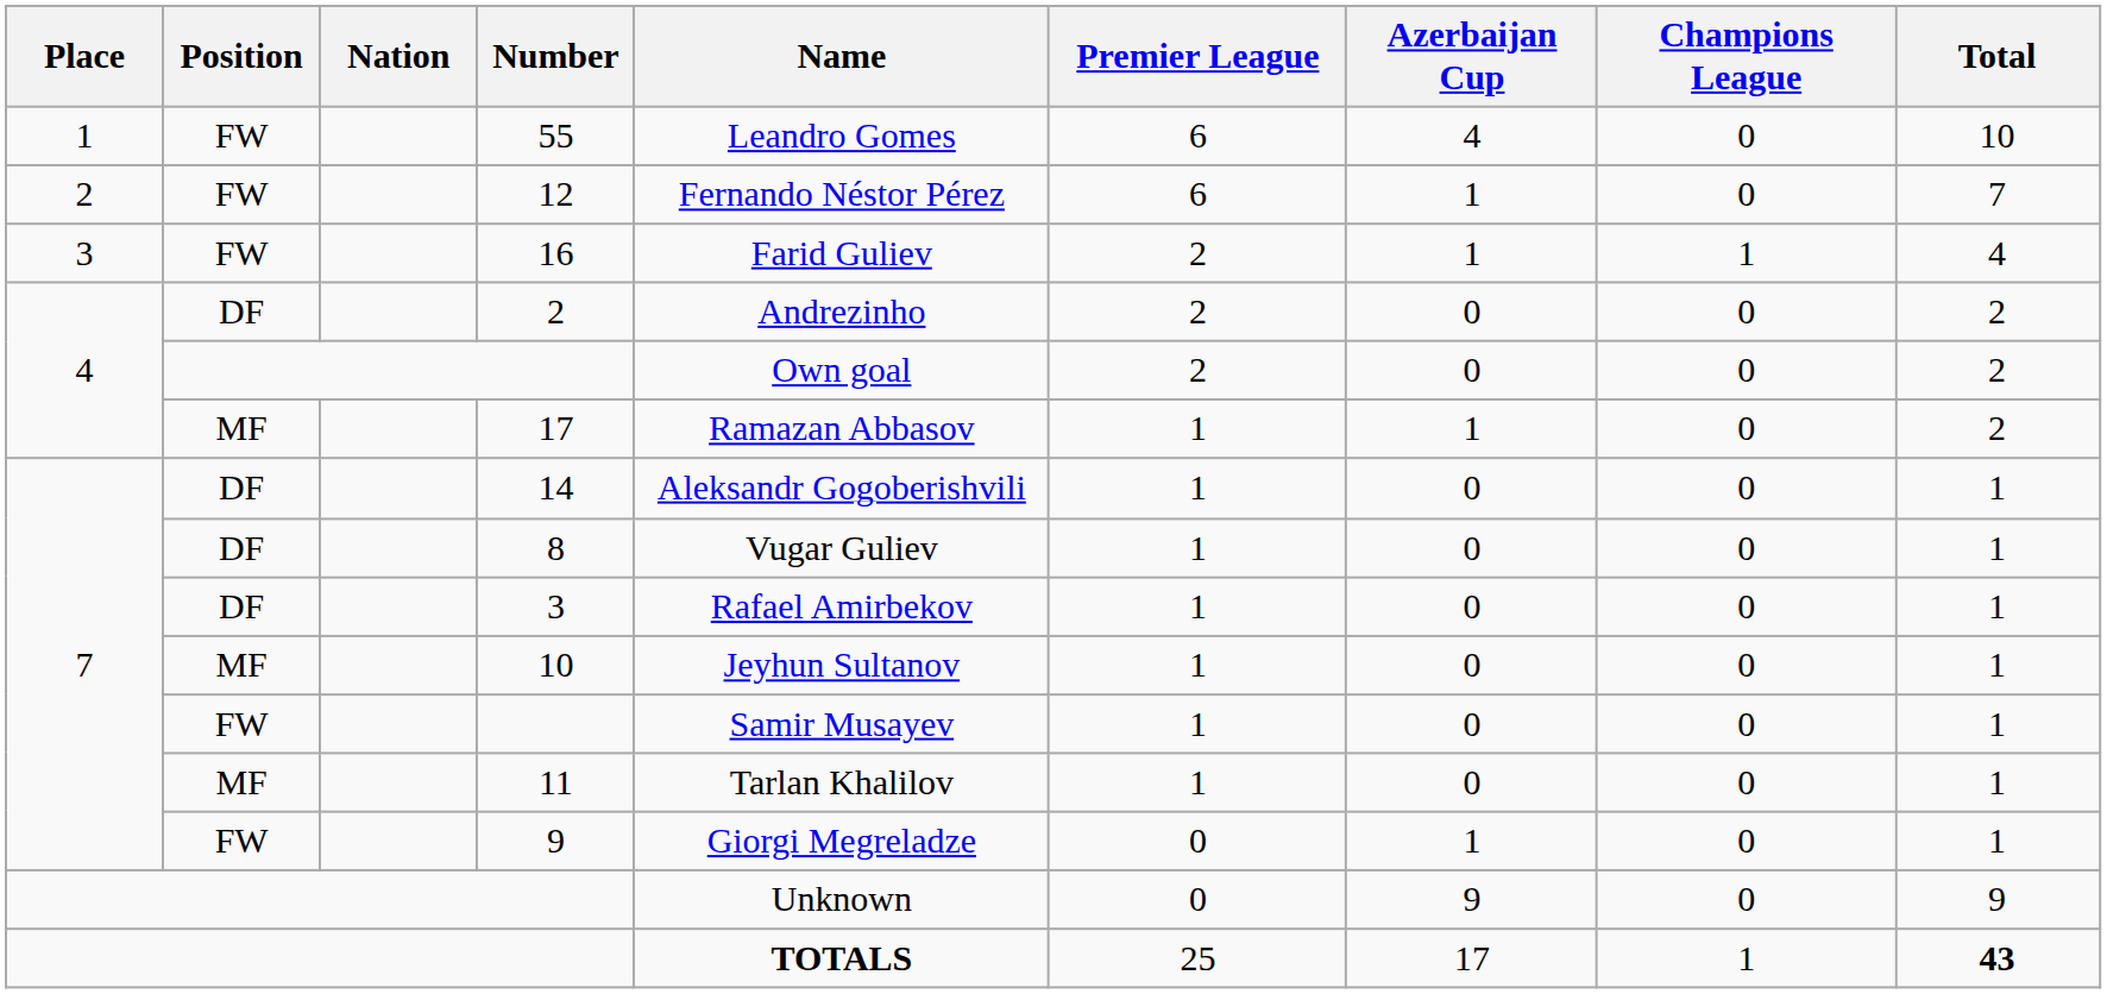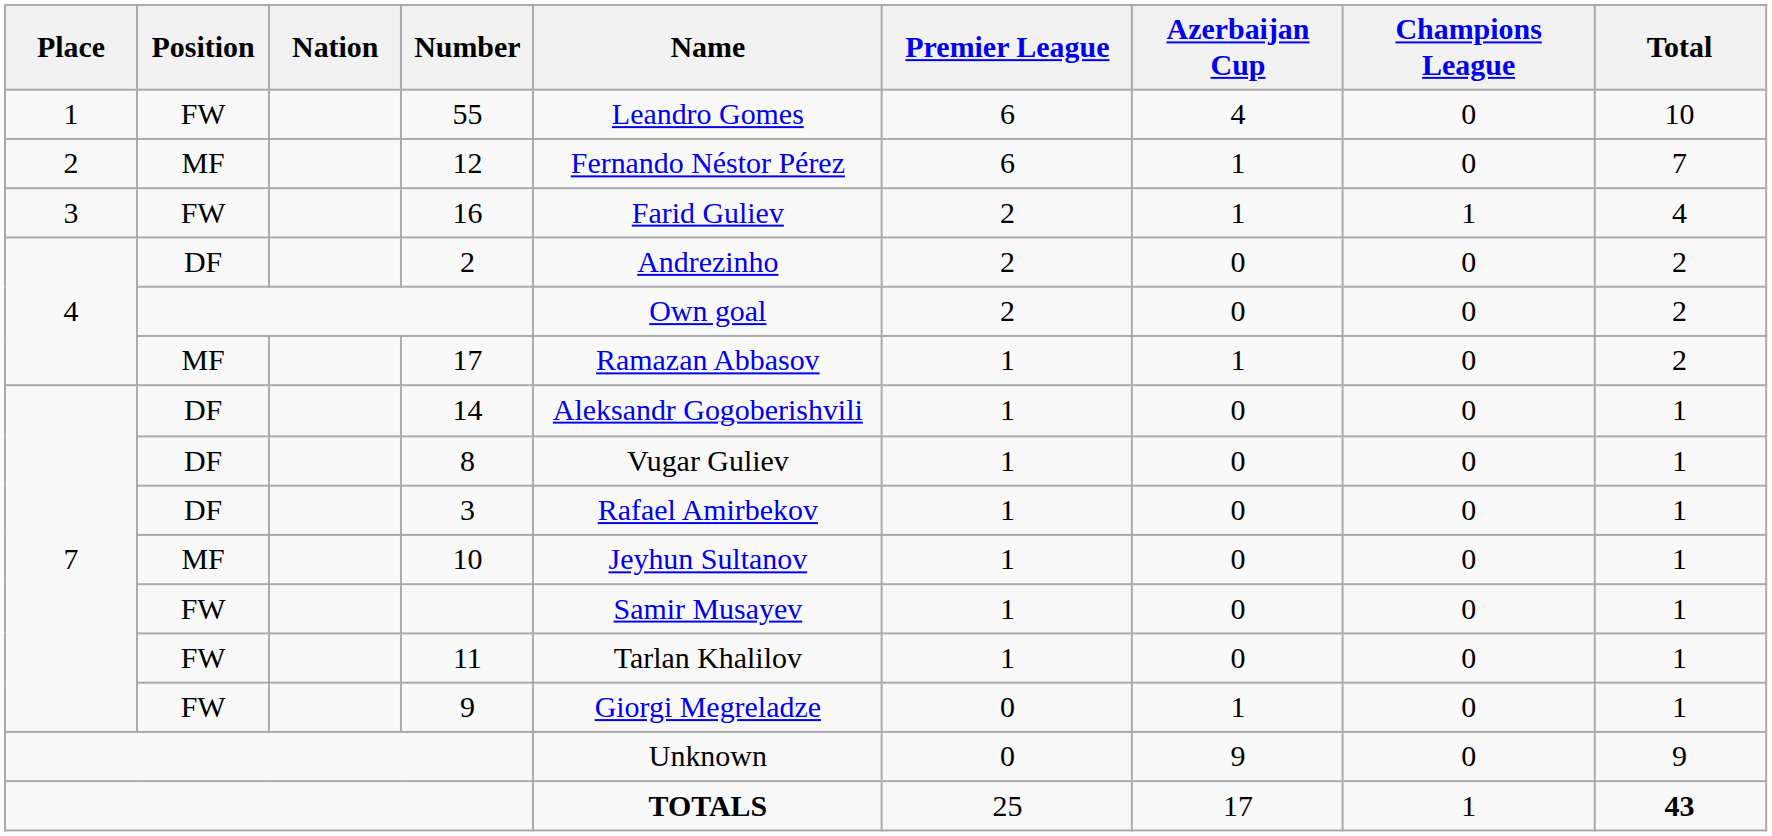12 | Position: FW -> MF
11 | Position: MF -> FW
